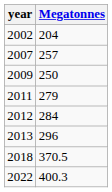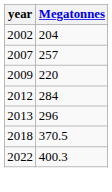2009 | Megatonnes: 250 -> 220
- row: 2011 | 279
